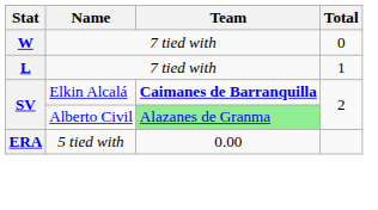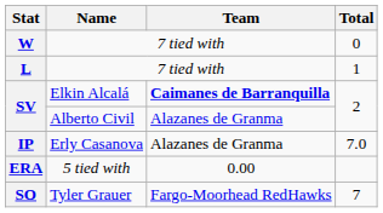SV / Alberto Civil | Team: lightgreen background -> no background
+ row: IP | Erly Casanova | Alazanes de Granma | 7.0
+ row: SO | Tyler Grauer | Fargo-Moorhead RedHawks | 7
